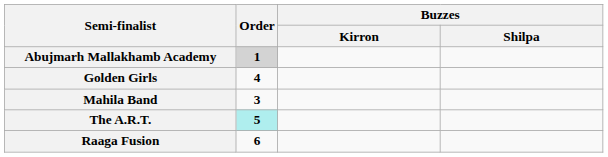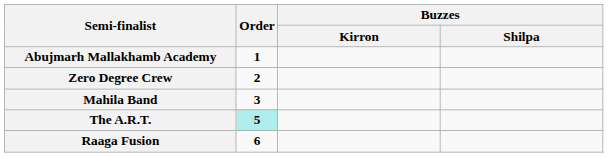Abujmarh Mallakhamb Academy | Order: lightgrey background -> no background
- row: Golden Girls | 4
+ row: Zero Degree Crew | 2
